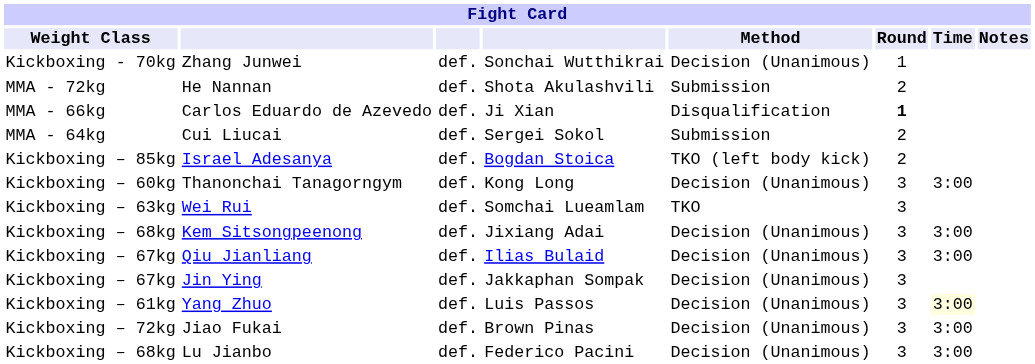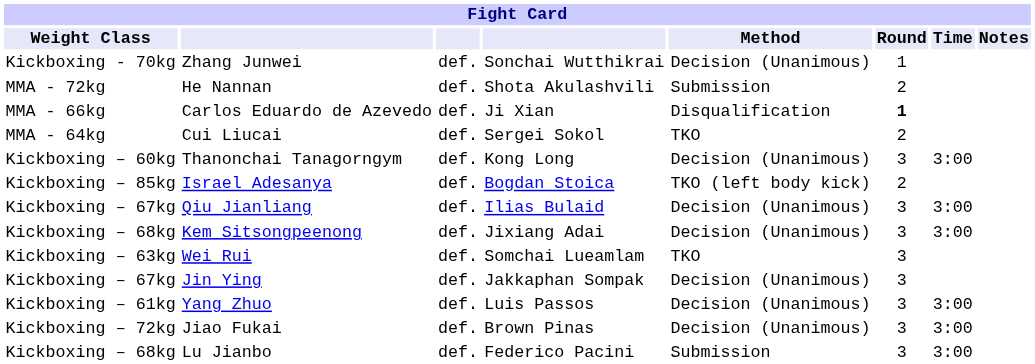Cui Liucai | Method: Submission -> TKO
rows swapped: Thanonchai Tanagorngym <-> Israel Adesanya
rows swapped: Qiu Jianliang <-> Wei Rui
Yang Zhuo | Time: lightyellow background -> no background
Lu Jianbo | Method: Decision (Unanimous) -> Submission
